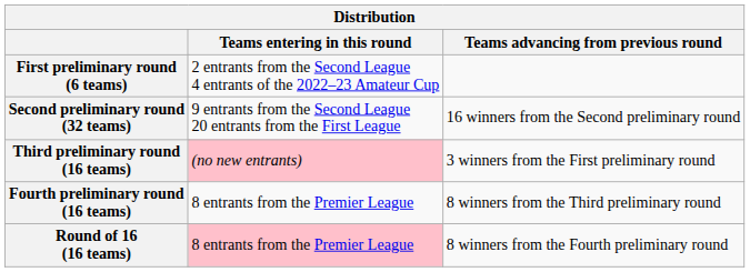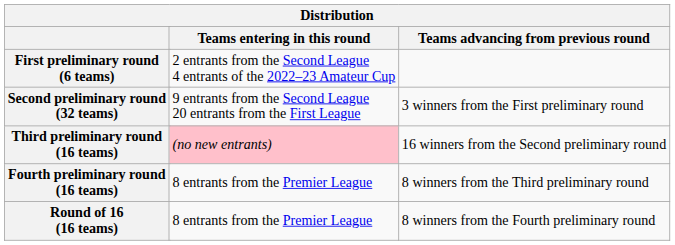Second preliminary round (32 teams) | Teams advancing from previous round: 16 winners from the Second preliminary round -> 3 winners from the First preliminary round
Third preliminary round (16 teams) | Teams advancing from previous round: 3 winners from the First preliminary round -> 16 winners from the Second preliminary round
Round of 16 (16 teams) | Teams entering in this round: pink background -> no background
